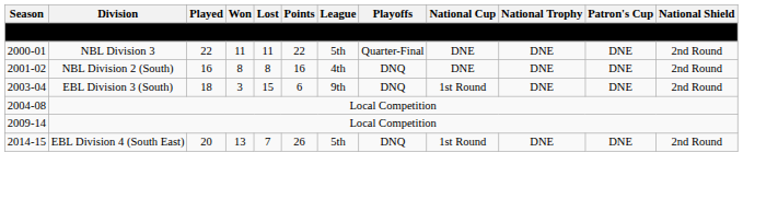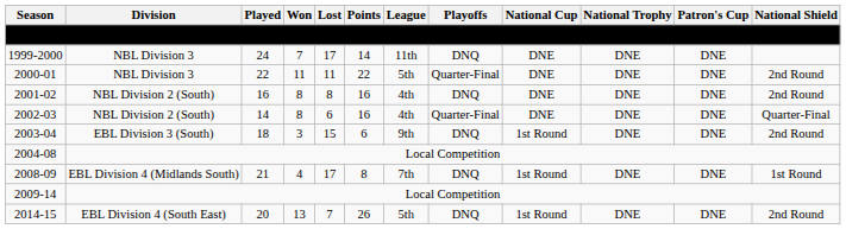+ row: 1999-2000 | NBL Division 3 | 24 | 7 | 17 | 14 | 11th | DNQ | DNE | DNE | DNE
+ row: 2002-03 | NBL Division 2 (South) | 14 | 8 | 6 | 16 | 4th | Quarter-Final | DNE | DNE | DNE | Quarter-Final
+ row: 2008-09 | EBL Division 4 (Midlands South) | 21 | 4 | 17 | 8 | 7th | DNQ | 1st Round | DNE | DNE | 1st Round
